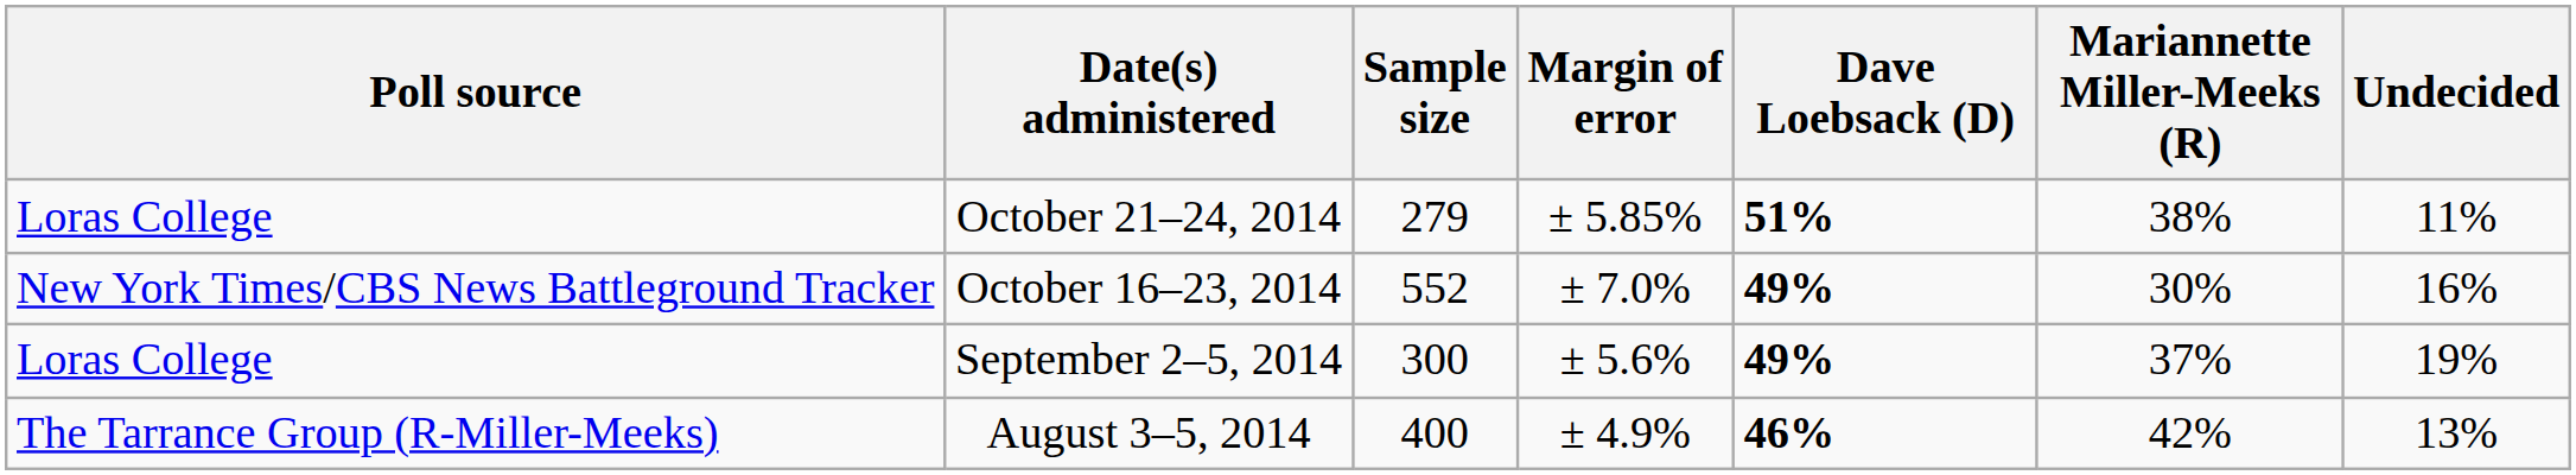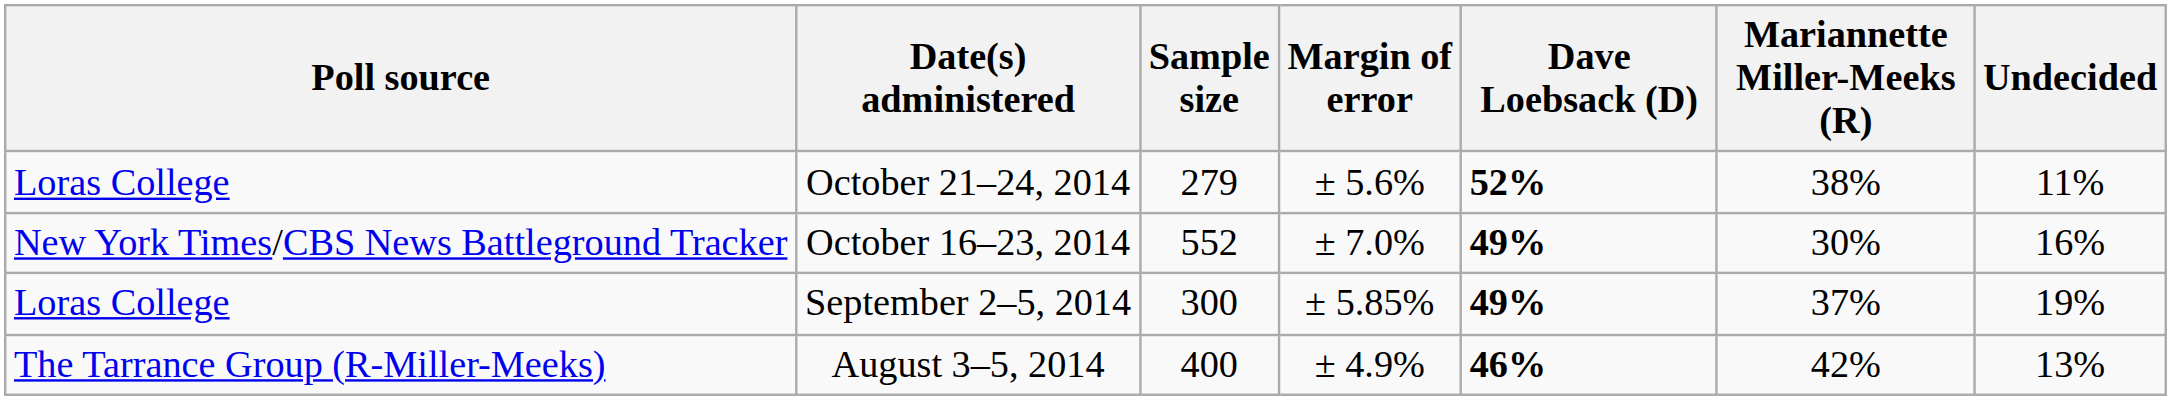October 21–24, 2014 | Margin of error: ± 5.85% -> ± 5.6%
October 21–24, 2014 | Dave Loebsack (D): 51% -> 52%
September 2–5, 2014 | Margin of error: ± 5.6% -> ± 5.85%
